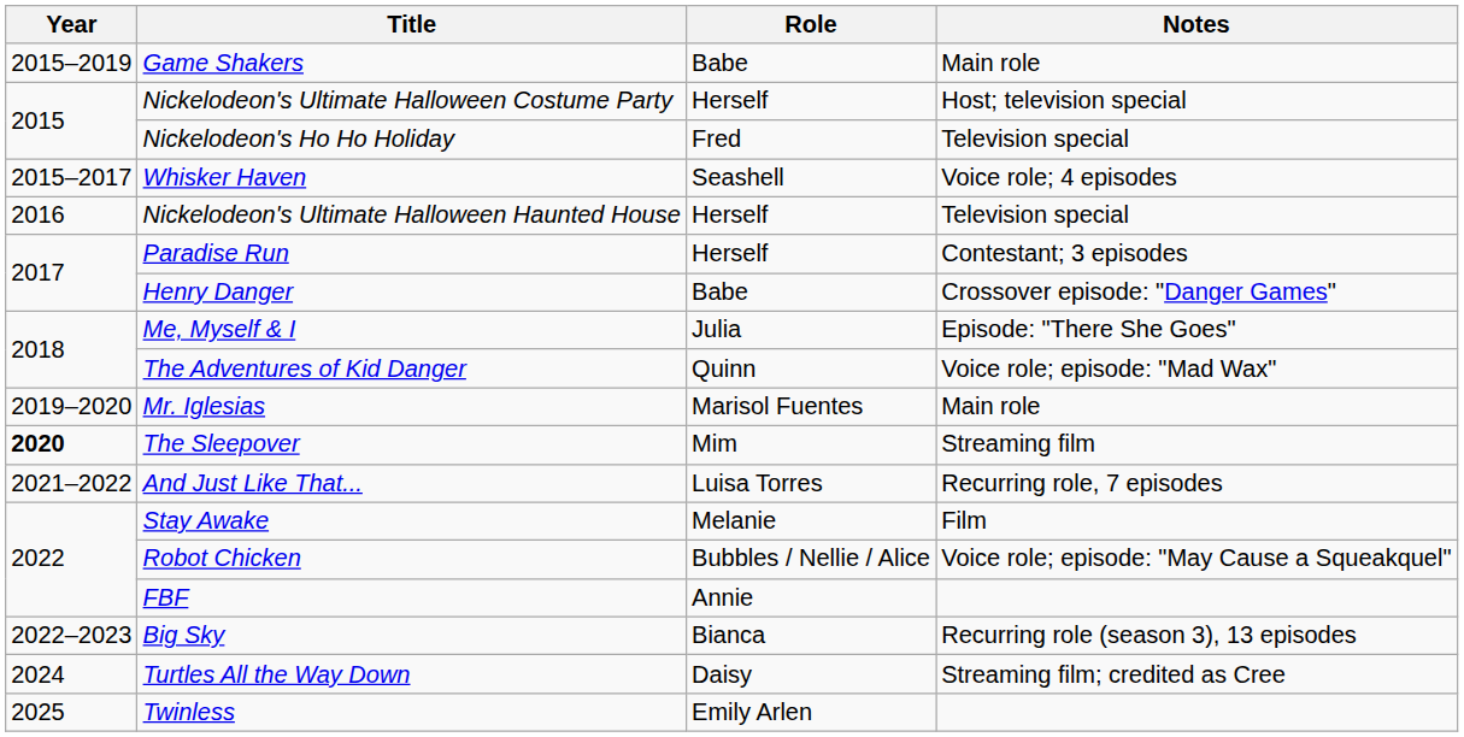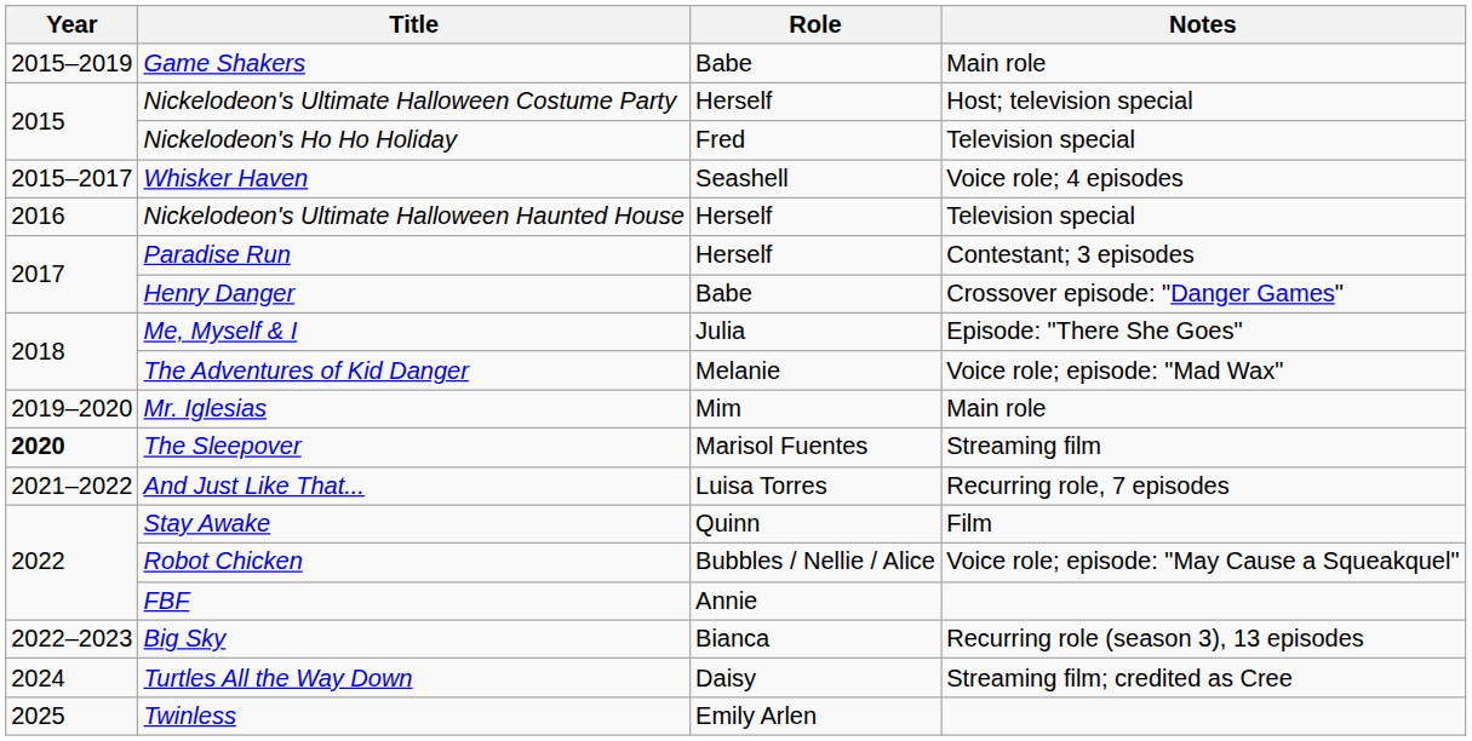The Adventures of Kid Danger | Role: Quinn -> Melanie
Mr. Iglesias | Role: Marisol Fuentes -> Mim
The Sleepover | Role: Mim -> Marisol Fuentes
Stay Awake | Role: Melanie -> Quinn
